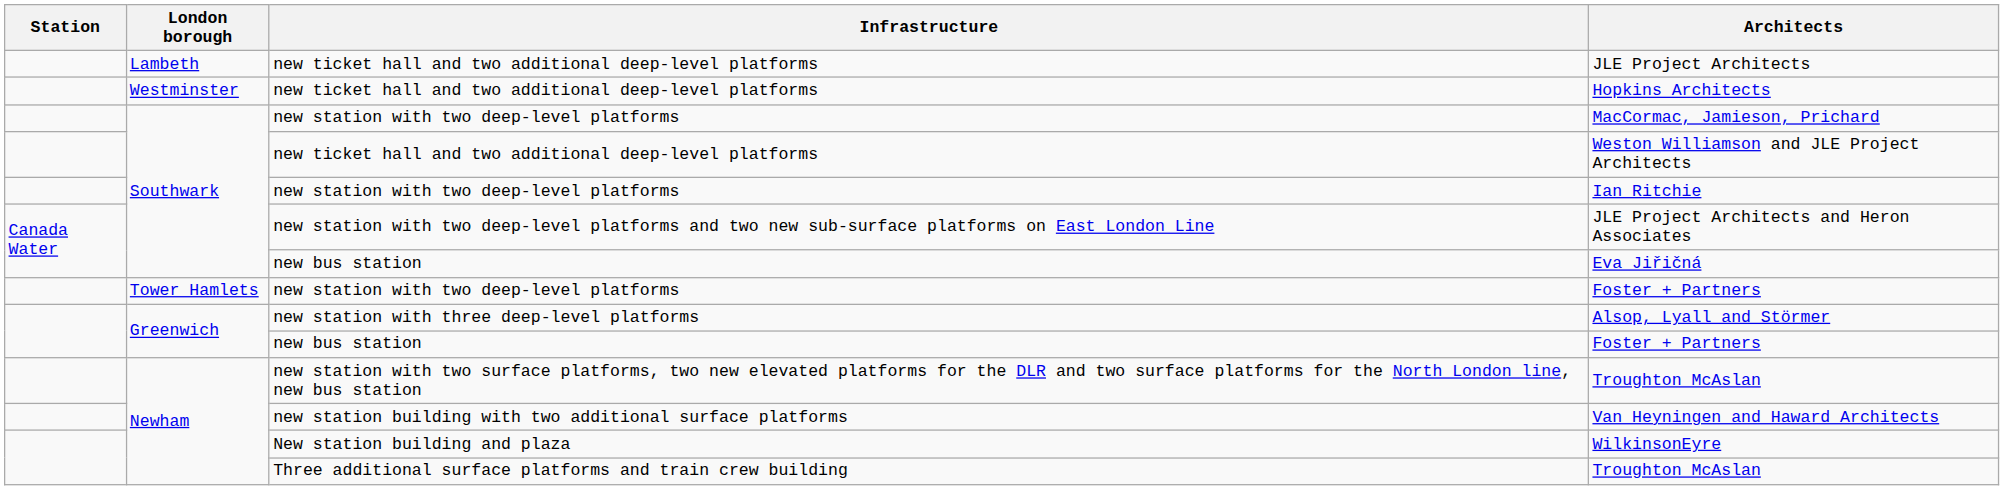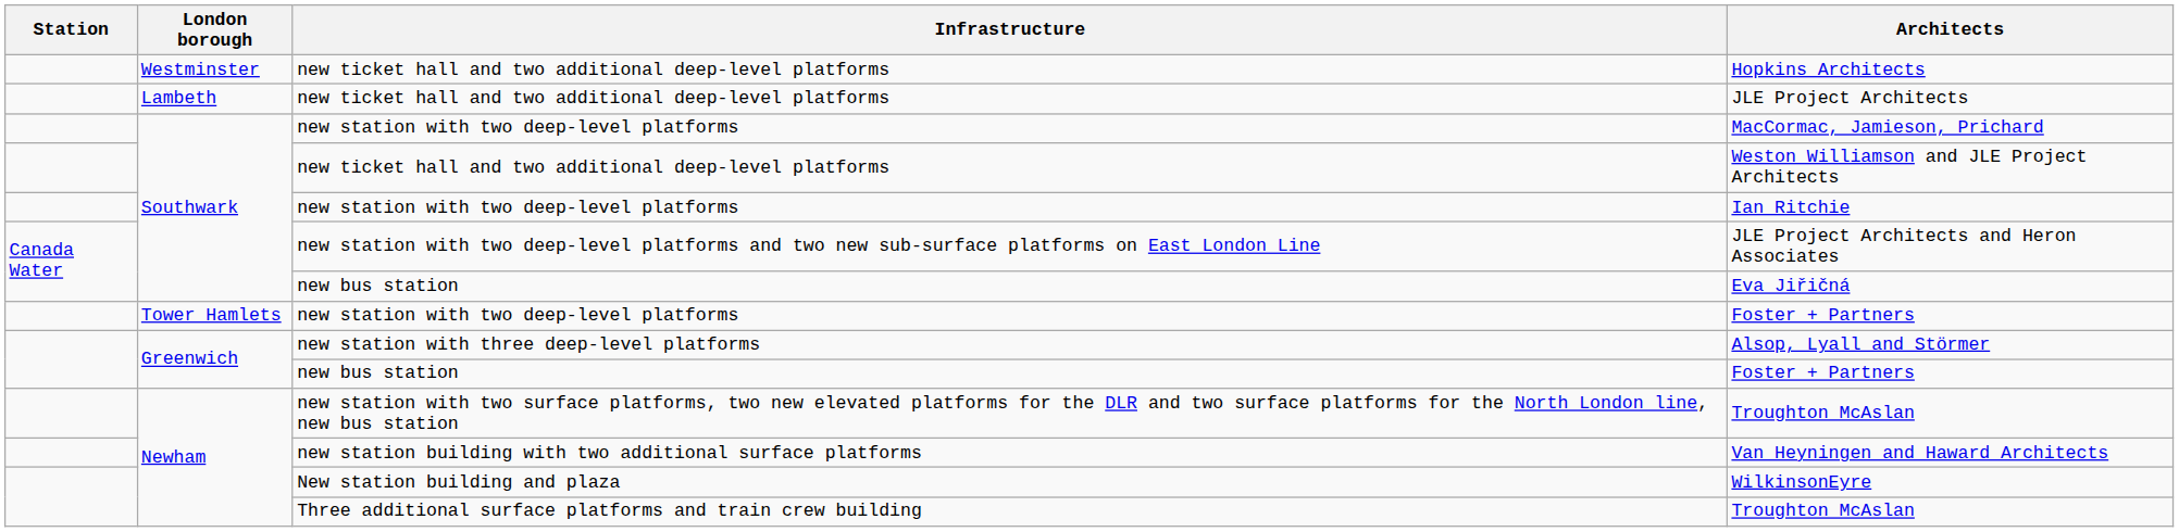rows swapped: Hopkins Architects <-> JLE Project Architects
